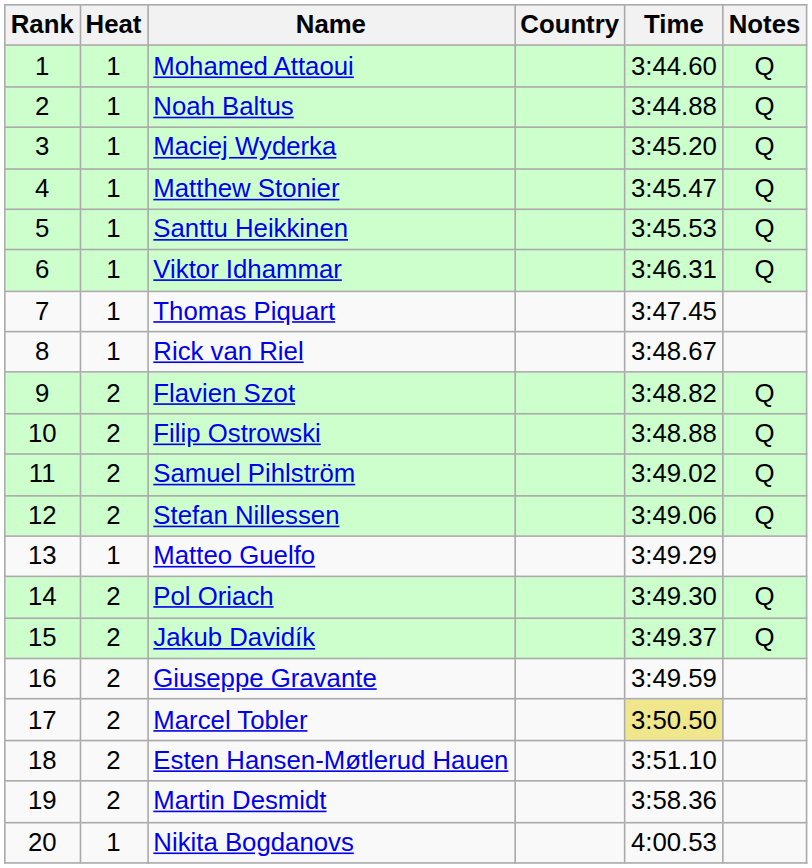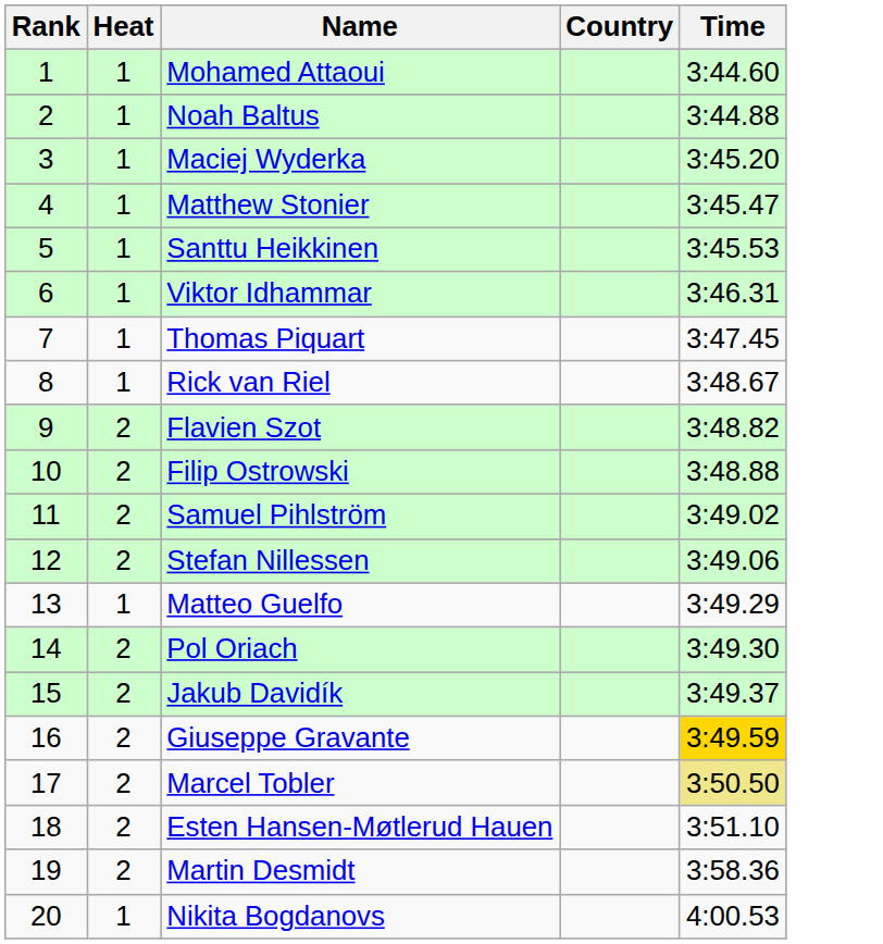- column: Notes | Q | Q | Q | Q | Q | Q | Q | Q | Q | Q | Q | Q
Giuseppe Gravante | Time: no background -> gold background
